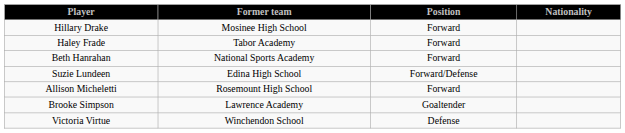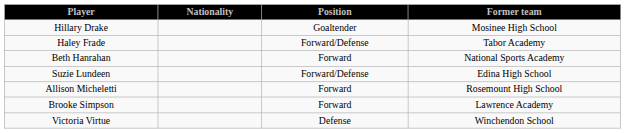columns swapped: Nationality <-> Former team
Hillary Drake | Position: Forward -> Goaltender
Haley Frade | Position: Forward -> Forward/Defense
Brooke Simpson | Position: Goaltender -> Forward
